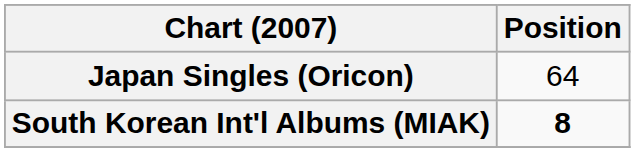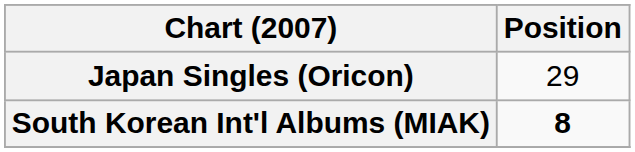Japan Singles (Oricon) | Position: 64 -> 29
